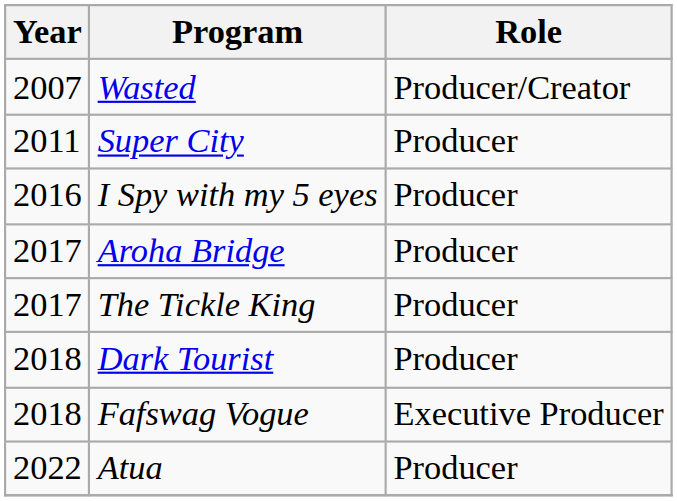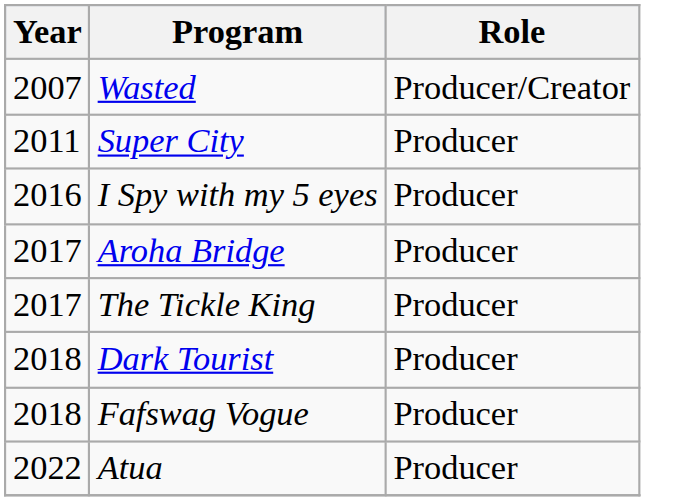Fafswag Vogue | Role: Executive Producer -> Producer
